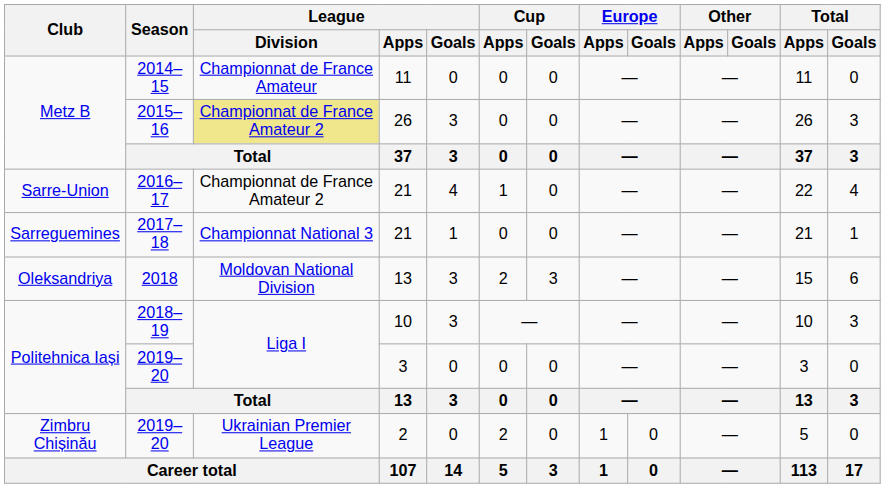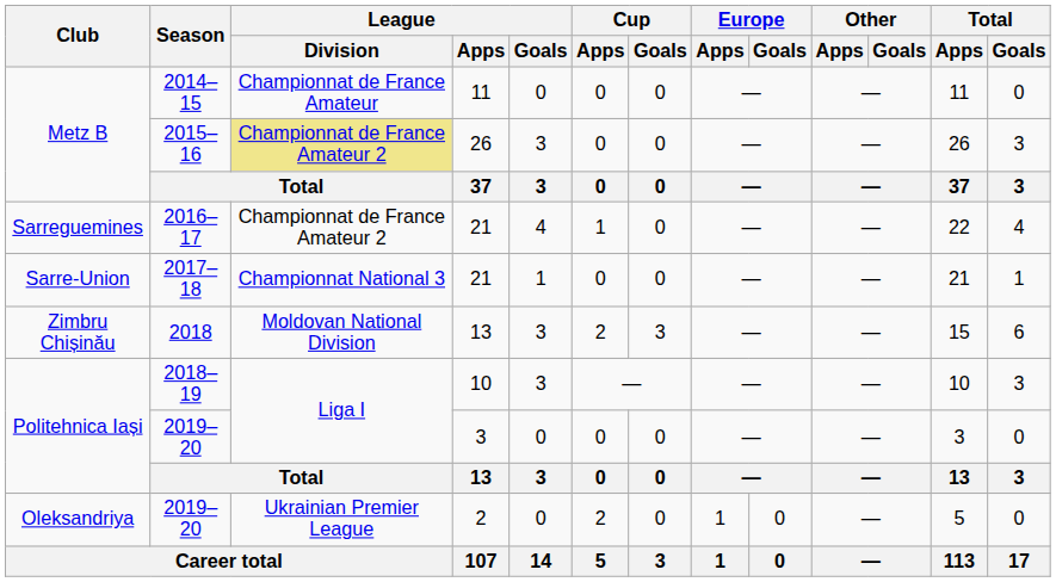2016–17 | Club: Sarre-Union -> Sarreguemines
2017–18 | Club: Sarreguemines -> Sarre-Union
2018 | Club: Oleksandriya -> Zimbru Chișinău
2019–20 / 2 | Club: Zimbru Chișinău -> Oleksandriya
